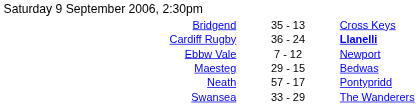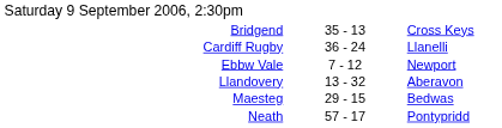Cardiff Rugby | column 3: bold -> normal
+ row: Llandovery | 13 - 32 | Aberavon
- row: Swansea | 33 - 29 | The Wanderers
